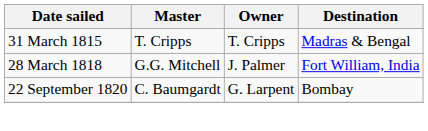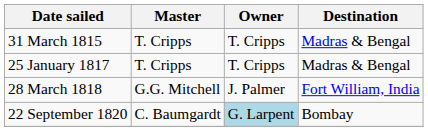+ row: 25 January 1817 | T. Cripps | T. Cripps | Madras & Bengal
22 September 1820 | Owner: no background -> lightblue background
